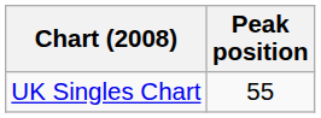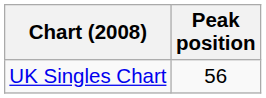UK Singles Chart | Peak position: 55 -> 56
